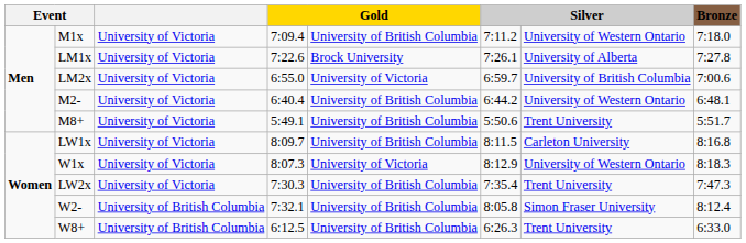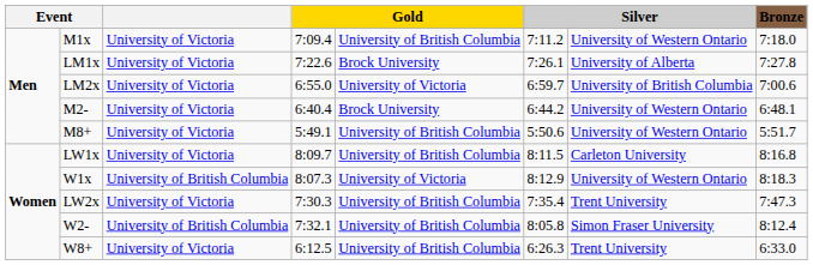M2- | column 5: University of British Columbia -> Brock University
M8+ | column 7: Trent University -> University of Western Ontario
W1x | column 3: University of Victoria -> University of British Columbia
W8+ | column 3: University of British Columbia -> University of Victoria
